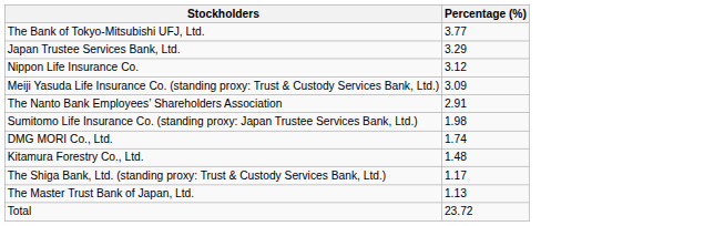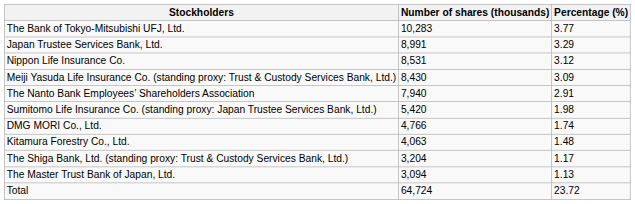+ column: Number of shares (thousands) | 10,283 | 8,991 | 8,531 | 8,430 | 7,940 | 5,420 | 4,766 | 4,063 | 3,204 | 3,094 | 64,724
